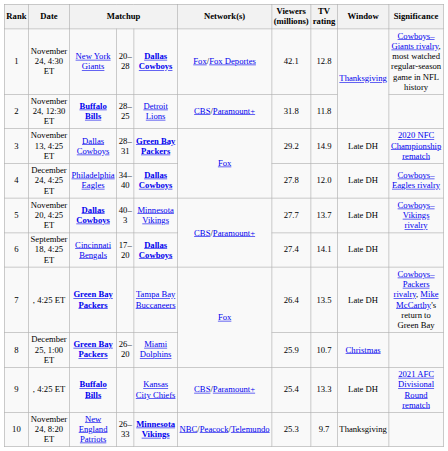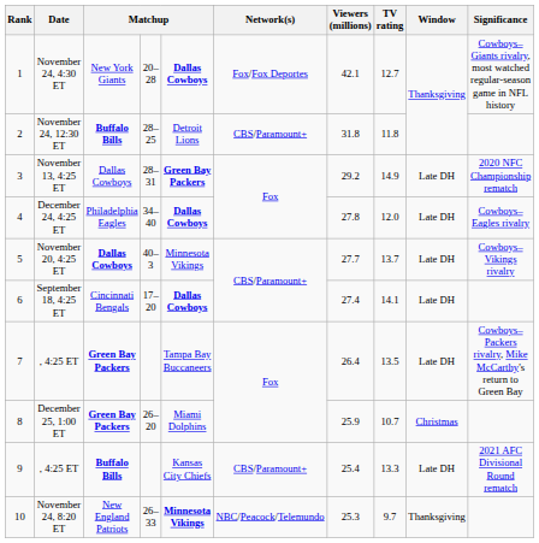November 24, 4:30 ET | TV rating: 12.8 -> 12.7
